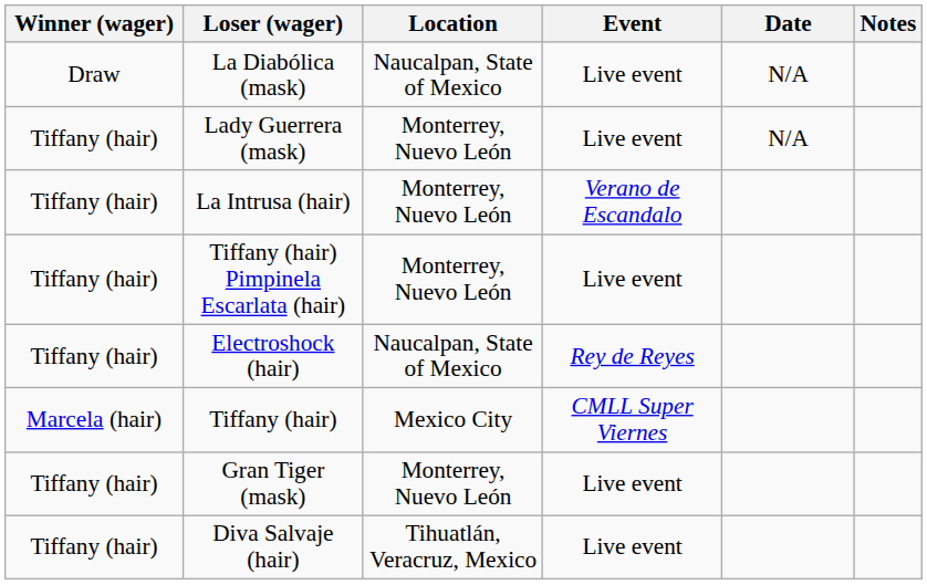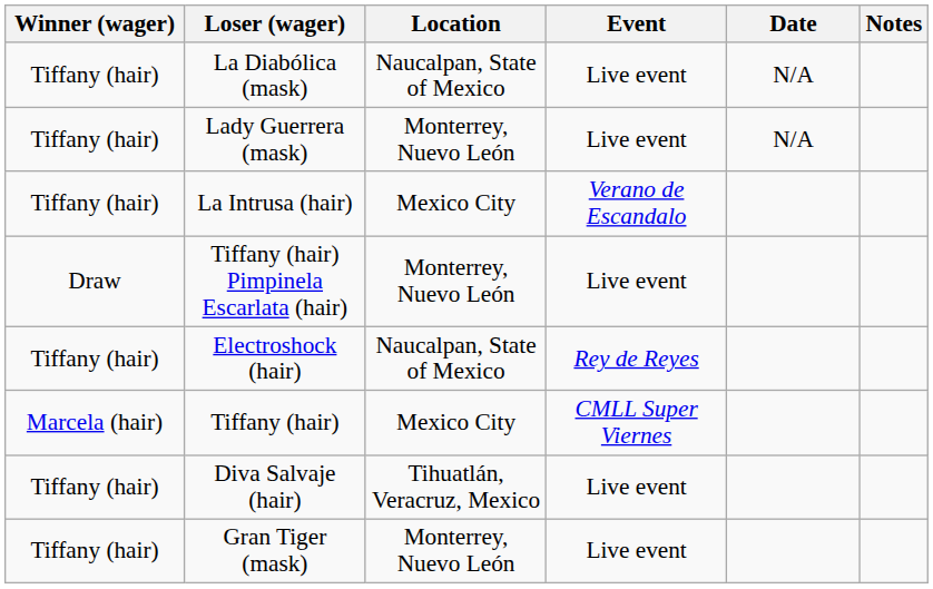La Diabólica (mask) | Winner (wager): Draw -> Tiffany (hair)
La Intrusa (hair) | Location: Monterrey, Nuevo León -> Mexico City
Tiffany (hair) Pimpinela Escarlata (hair) | Winner (wager): Tiffany (hair) -> Draw
rows swapped: Gran Tiger (mask) <-> Diva Salvaje (hair)
